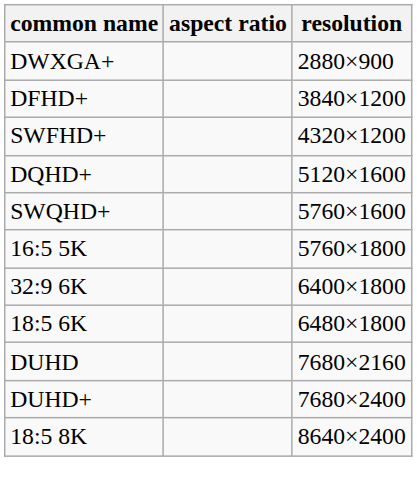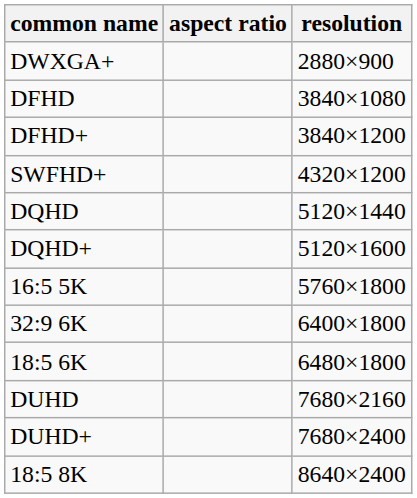+ row: DFHD | 3840×1080
+ row: DQHD | 5120×1440
- row: SWQHD+ | 5760×1600
